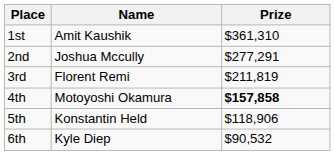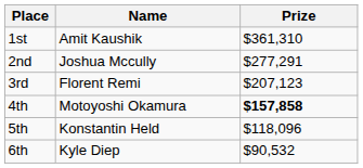3rd | Prize: $211,819 -> $207,123
5th | Prize: $118,906 -> $118,096
